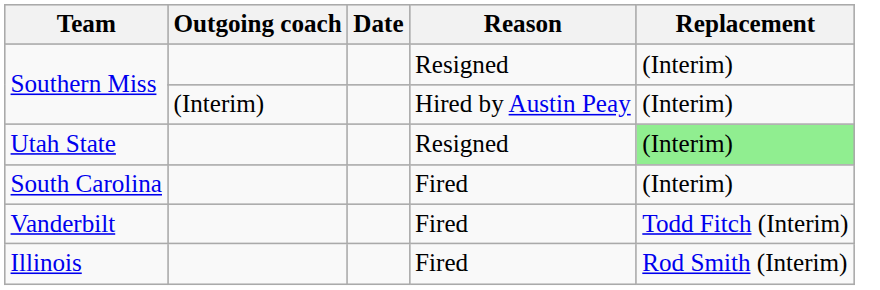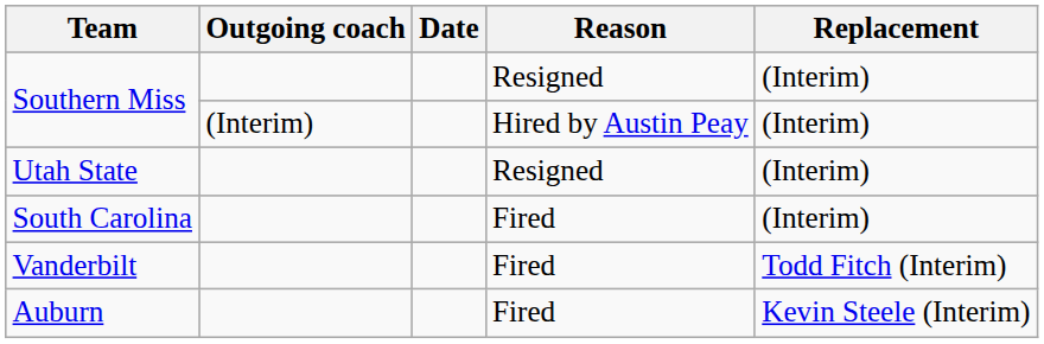Utah State | Replacement: lightgreen background -> no background
- row: Illinois | Fired | Rod Smith (Interim)
+ row: Auburn | Fired | Kevin Steele (Interim)
